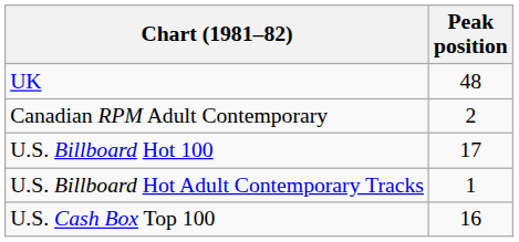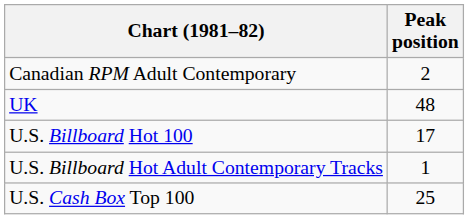rows swapped: Canadian RPM Adult Contemporary <-> UK
U.S. Cash Box Top 100 | Peak position: 16 -> 25
